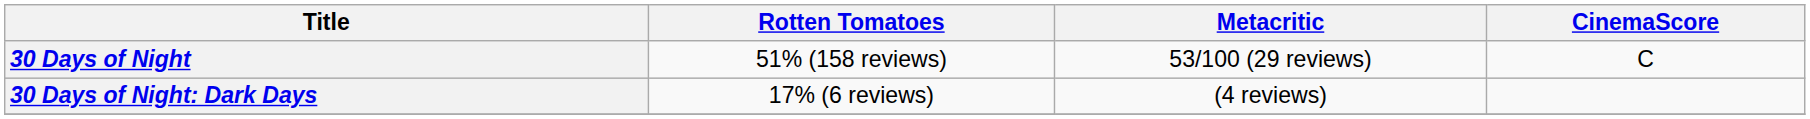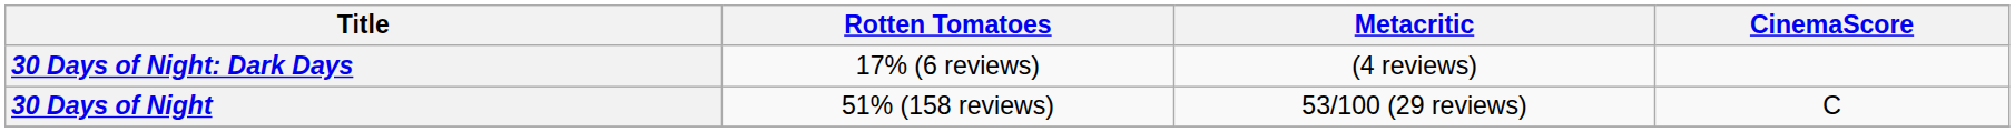rows swapped: 30 Days of Night <-> 30 Days of Night: Dark Days
